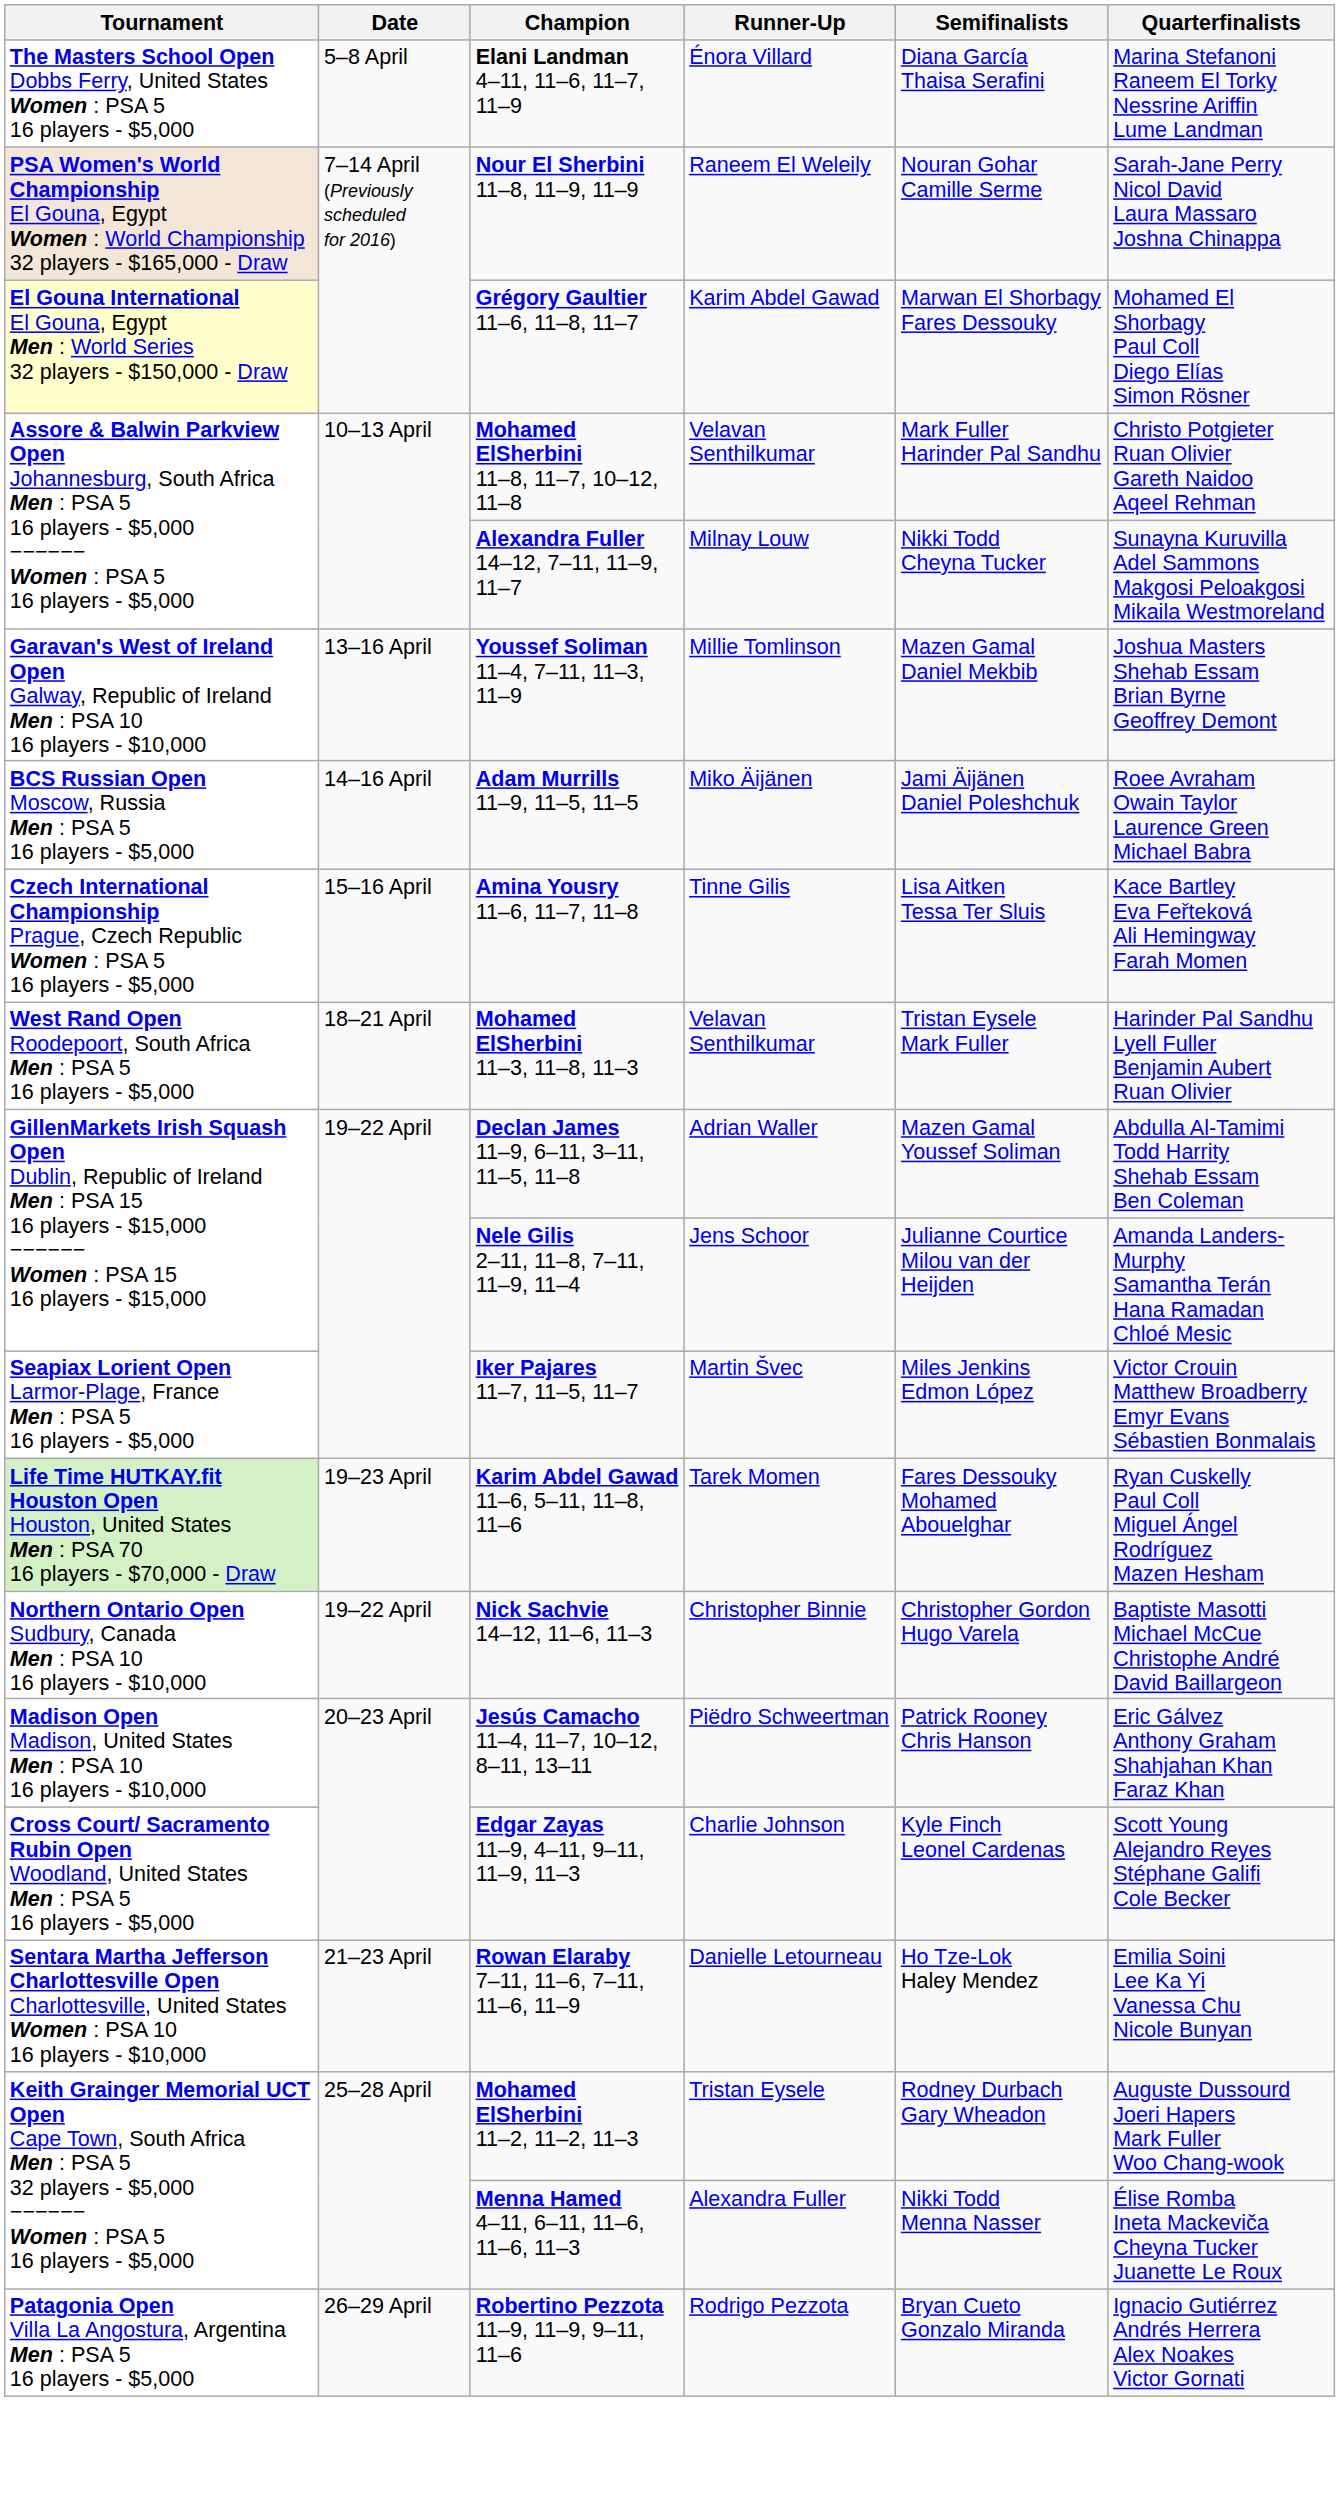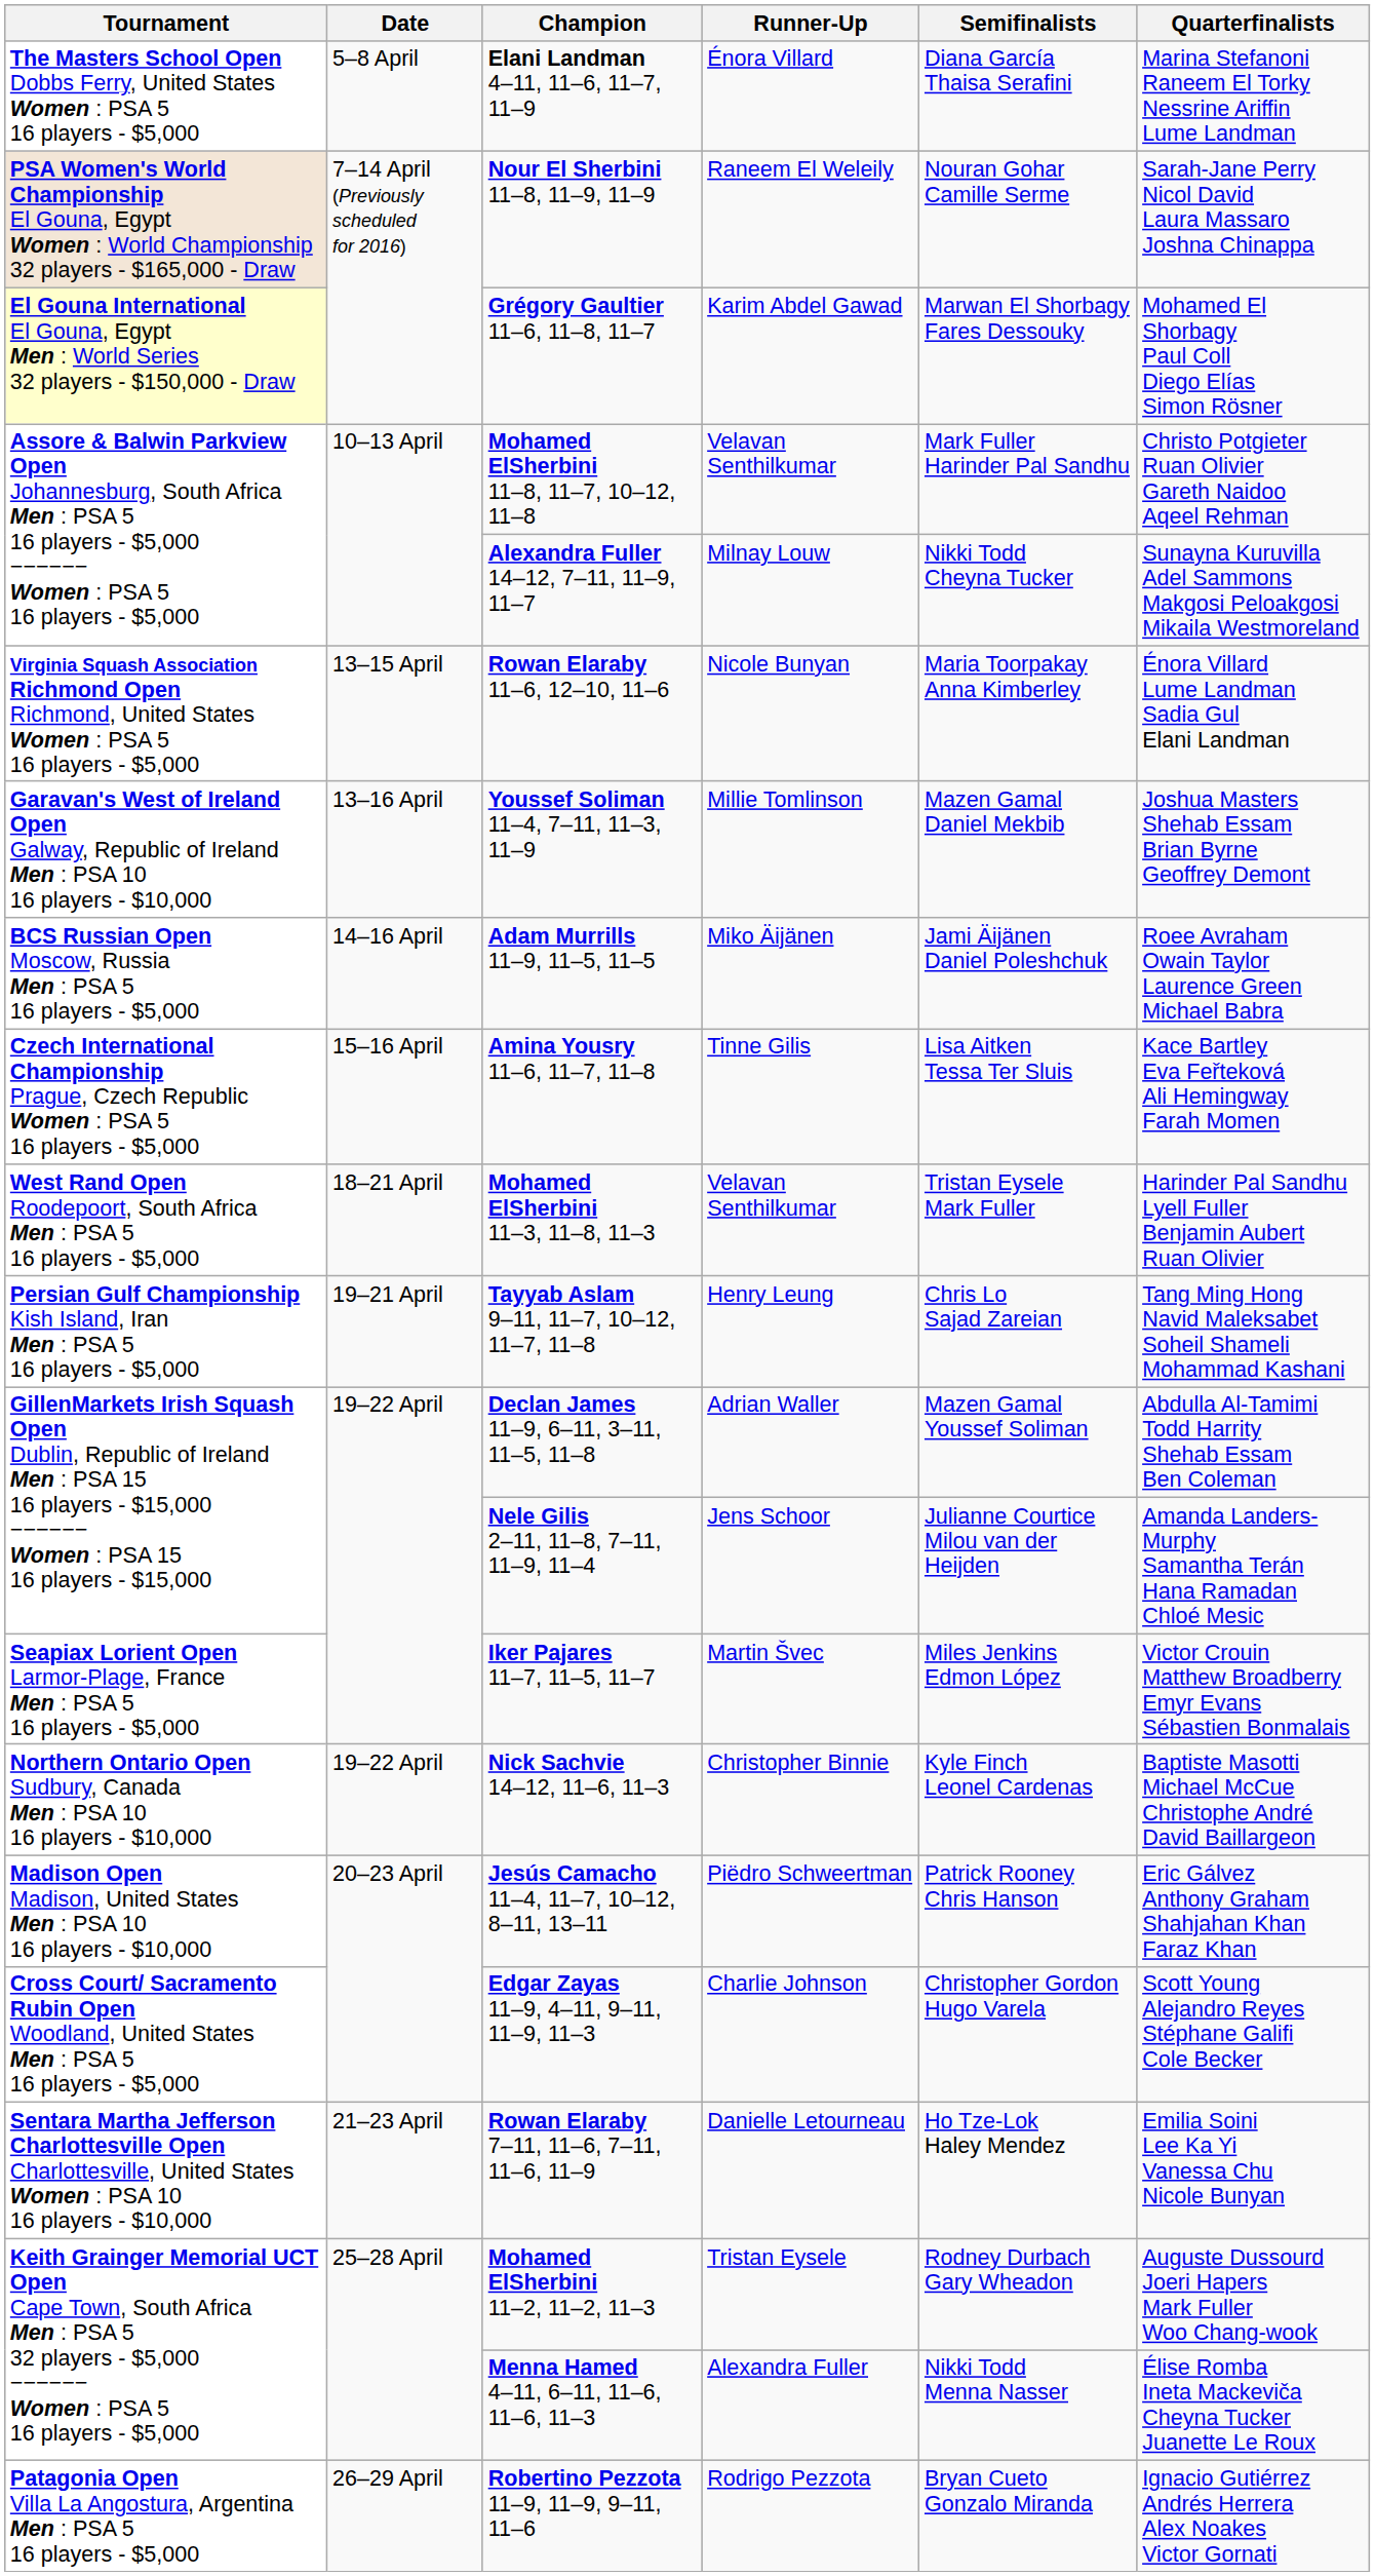+ row: Virginia Squash Association Richmond Open Richmond, United States Women : PSA 5 16 players - $5,000 | 13–15 April | Rowan Elaraby 11–6, 12–10, 11–6 | Nicole Bunyan | Maria Toorpakay Anna Kimberley | Énora Villard Lume Landman Sadia Gul Elani Landman
+ row: Persian Gulf Championship Kish Island, Iran Men : PSA 5 16 players - $5,000 | 19–21 April | Tayyab Aslam 9–11, 11–7, 10–12, 11–7, 11–8 | Henry Leung | Chris Lo Sajad Zareian | Tang Ming Hong Navid Maleksabet Soheil Shameli Mohammad Kashani
- row: Life Time HUTKAY.fit Houston Open Houston, United States Men : PSA 70 16 players - $70,000 - Draw | 19–23 April | Karim Abdel Gawad 11–6, 5–11, 11–8, 11–6 | Tarek Momen | Fares Dessouky Mohamed Abouelghar | Ryan Cuskelly Paul Coll Miguel Ángel Rodríguez Mazen Hesham
Nick Sachvie 14–12, 11–6, 11–3 | Semifinalists: Christopher Gordon Hugo Varela -> Kyle Finch Leonel Cardenas
Edgar Zayas 11–9, 4–11, 9–11, 11–9, 11–3 | Semifinalists: Kyle Finch Leonel Cardenas -> Christopher Gordon Hugo Varela
